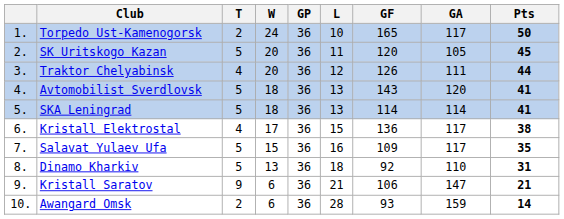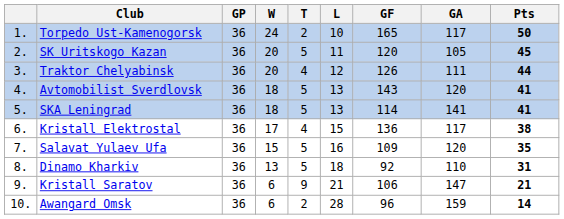columns swapped: GP <-> T
SKA Leningrad | GA: 114 -> 141
Salavat Yulaev Ufa | GA: 117 -> 120
Awangard Omsk | GF: 93 -> 96
